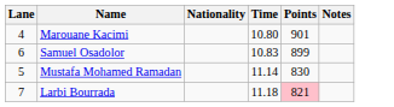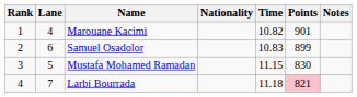+ column: Rank | 1 | 2 | 3 | 4
Marouane Kacimi | Time: 10.80 -> 10.82
Mustafa Mohamed Ramadan | Time: 11.14 -> 11.15
